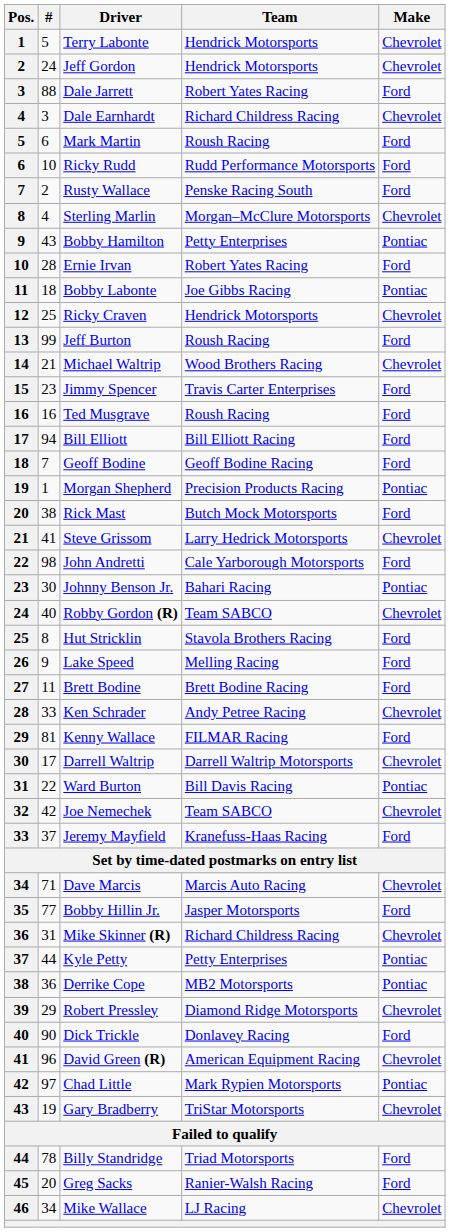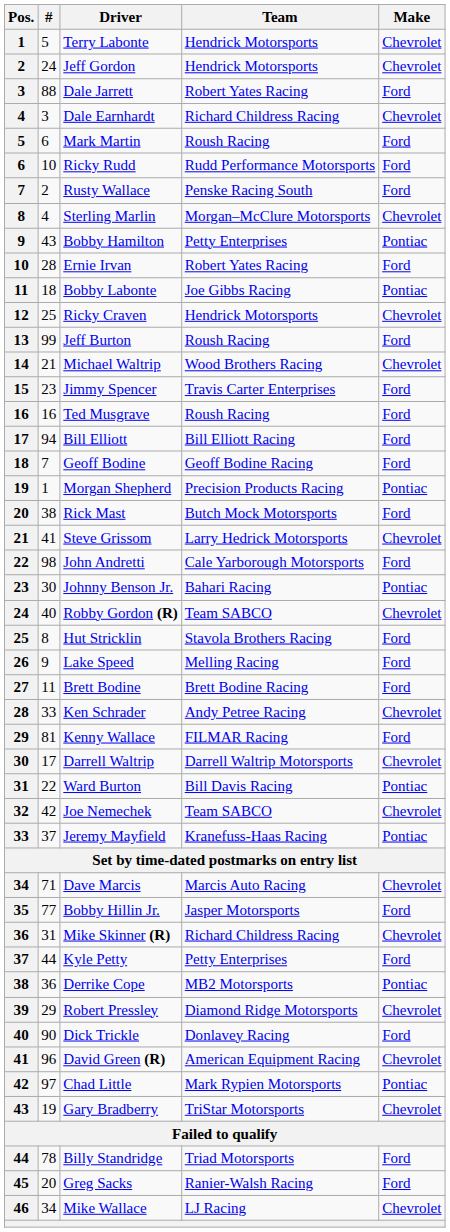Jeremy Mayfield | Make: Ford -> Pontiac
Kyle Petty | Make: Pontiac -> Ford
